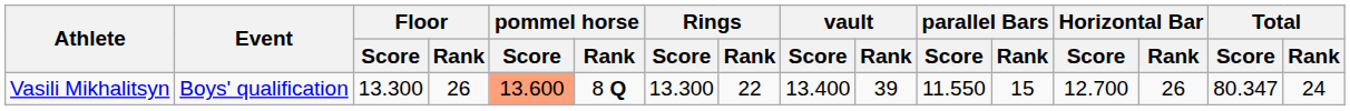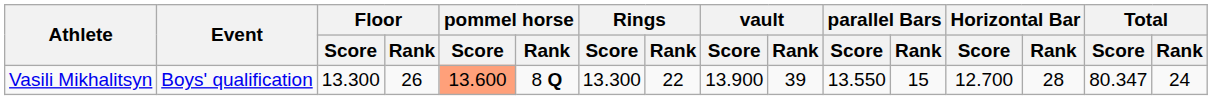Vasili Mikhalitsyn | vault / Score: 13.400 -> 13.900
Vasili Mikhalitsyn | parallel Bars / Score: 11.550 -> 13.550
Vasili Mikhalitsyn | Horizontal Bar / Rank: 26 -> 28
